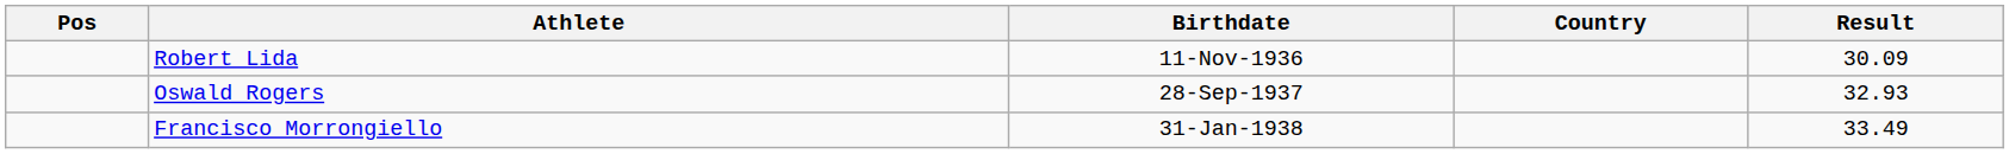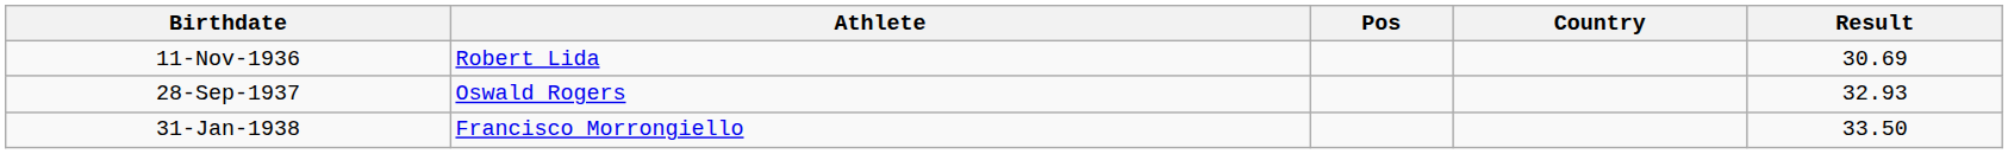columns swapped: Pos <-> Birthdate
Robert Lida | Result: 30.09 -> 30.69
Francisco Morrongiello | Result: 33.49 -> 33.50
